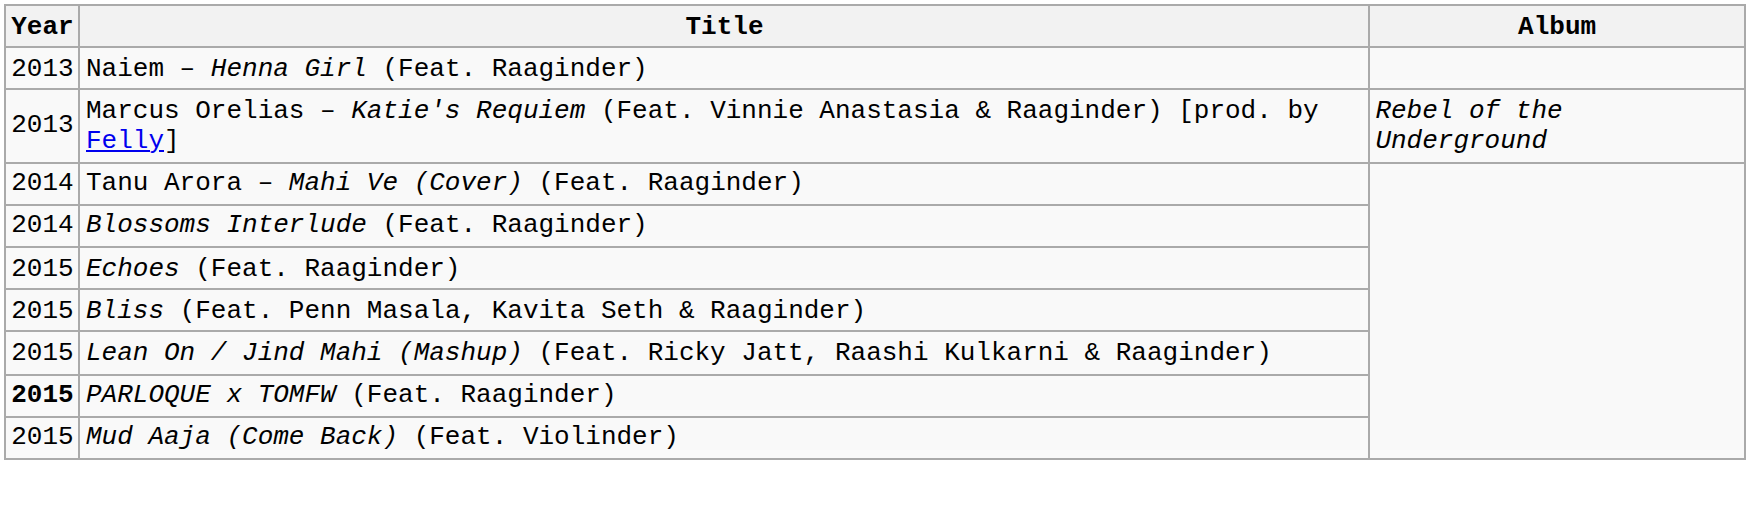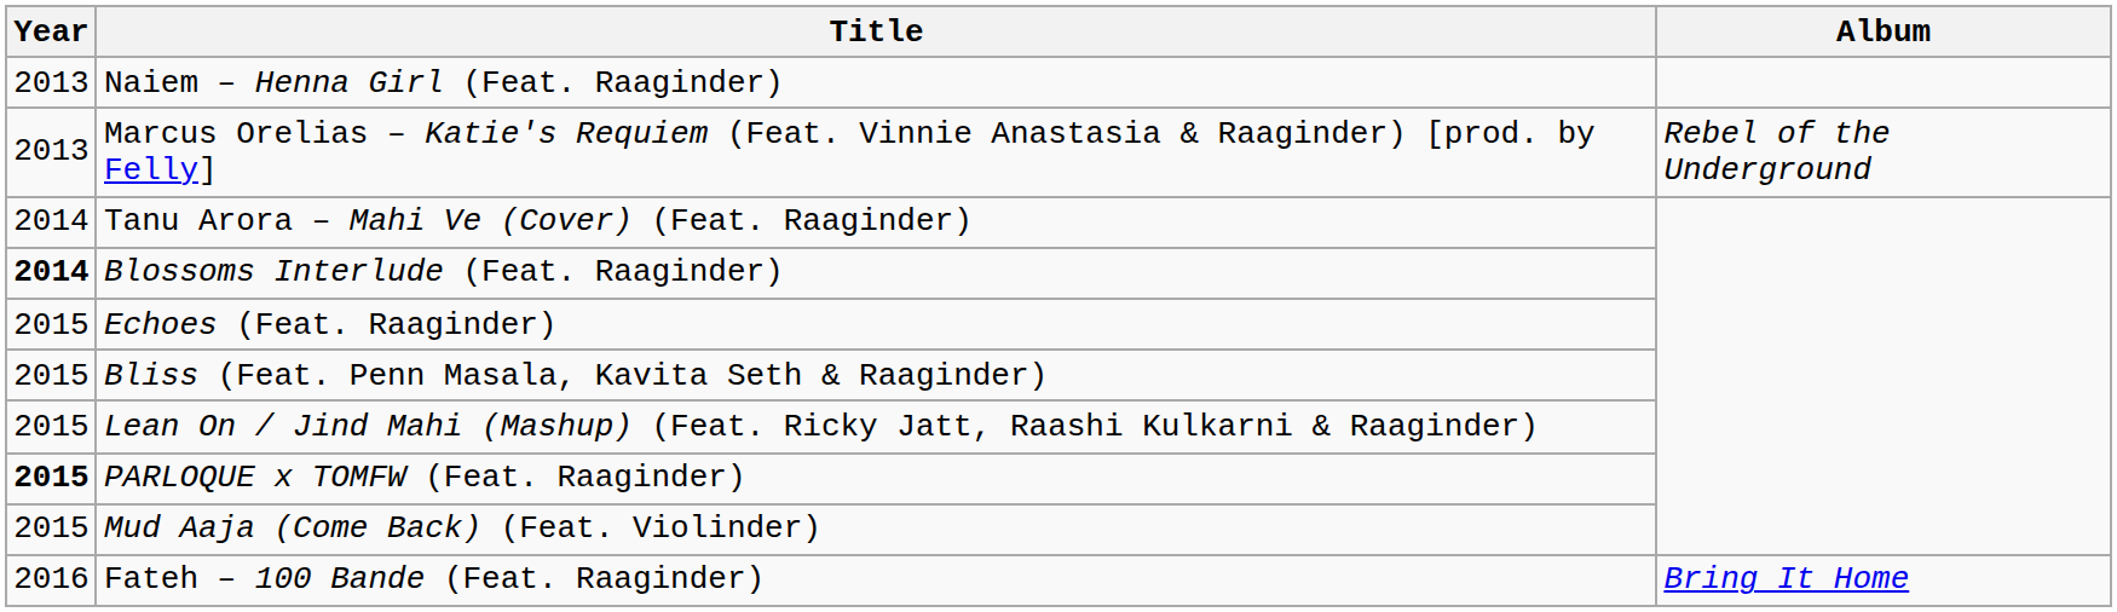Blossoms Interlude (Feat. Raaginder) | Year: normal -> bold
+ row: 2016 | Fateh – 100 Bande (Feat. Raaginder) | Bring It Home
